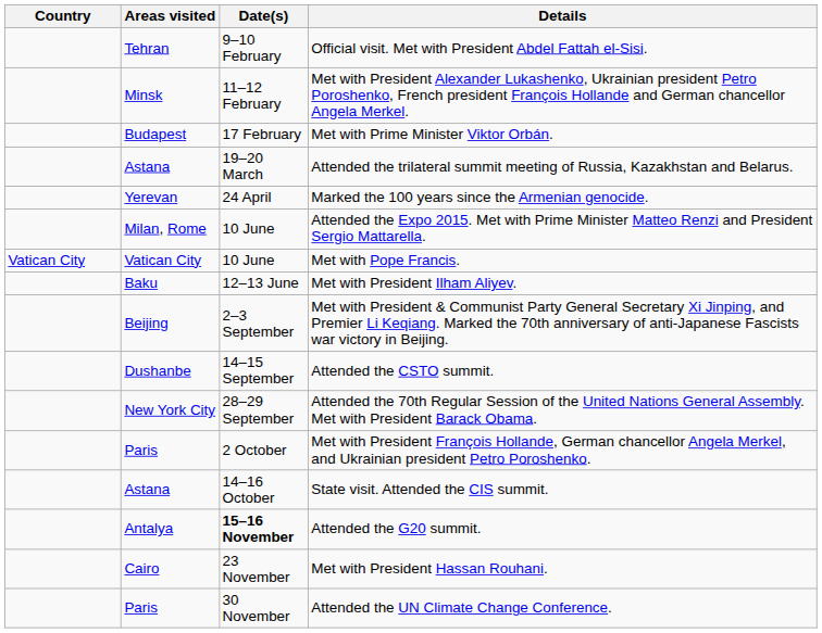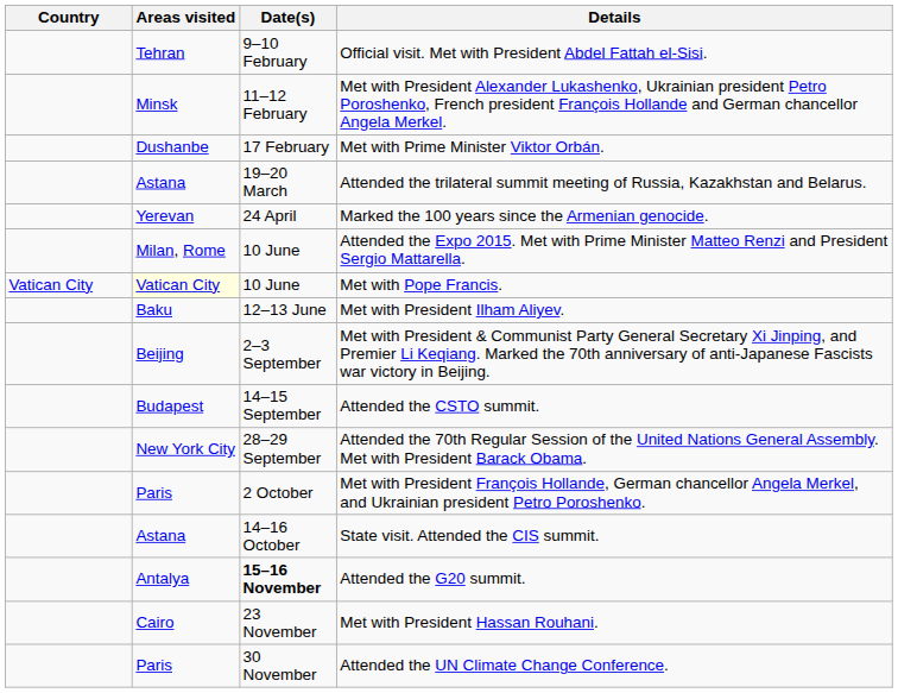Met with Prime Minister Viktor Orbán. | Areas visited: Budapest -> Dushanbe
Met with Pope Francis. | Areas visited: no background -> lightyellow background
Attended the CSTO summit. | Areas visited: Dushanbe -> Budapest
